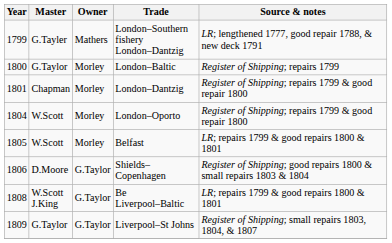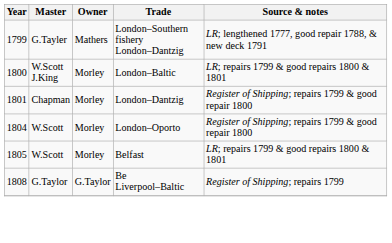London–Baltic | Master: G.Taylor -> W.Scott J.King
London–Baltic | Source & notes: Register of Shipping; repairs 1799 -> LR; repairs 1799 & good repairs 1800 & 1801
- row: 1806 | D.Moore | G.Taylor | Shields–Copenhagen | Register of Shipping; good repairs 1800 & small repairs 1803 & 1804
Be Liverpool–Baltic | Master: W.Scott J.King -> G.Taylor
Be Liverpool–Baltic | Source & notes: LR; repairs 1799 & good repairs 1800 & 1801 -> Register of Shipping; repairs 1799
- row: 1809 | G.Taylor | G.Taylor | Liverpool–St Johns | Register of Shipping; small repairs 1803, 1804, & 1807
